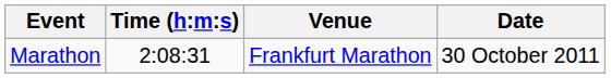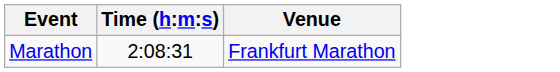- column: Date | 30 October 2011
